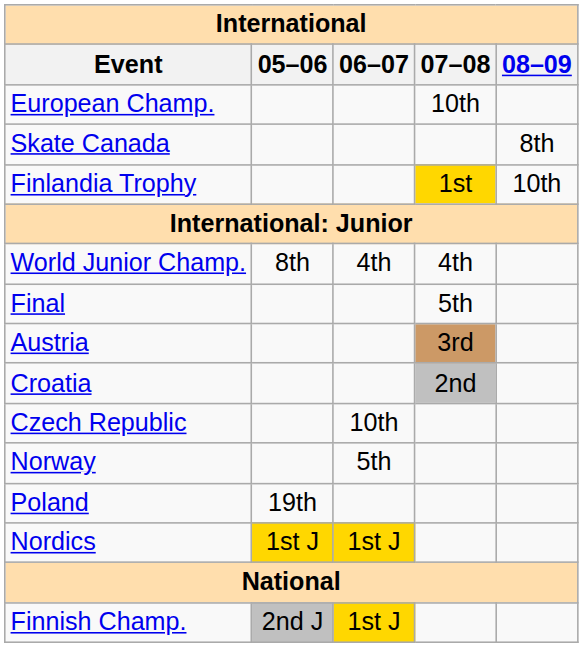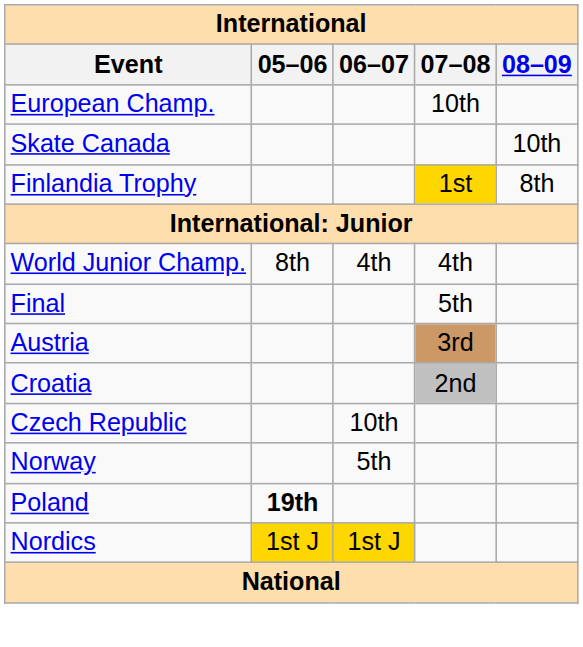Skate Canada | 08–09: 8th -> 10th
Finlandia Trophy | 08–09: 10th -> 8th
Poland | 05–06: normal -> bold
- row: Finnish Champ. | 2nd J | 1st J
